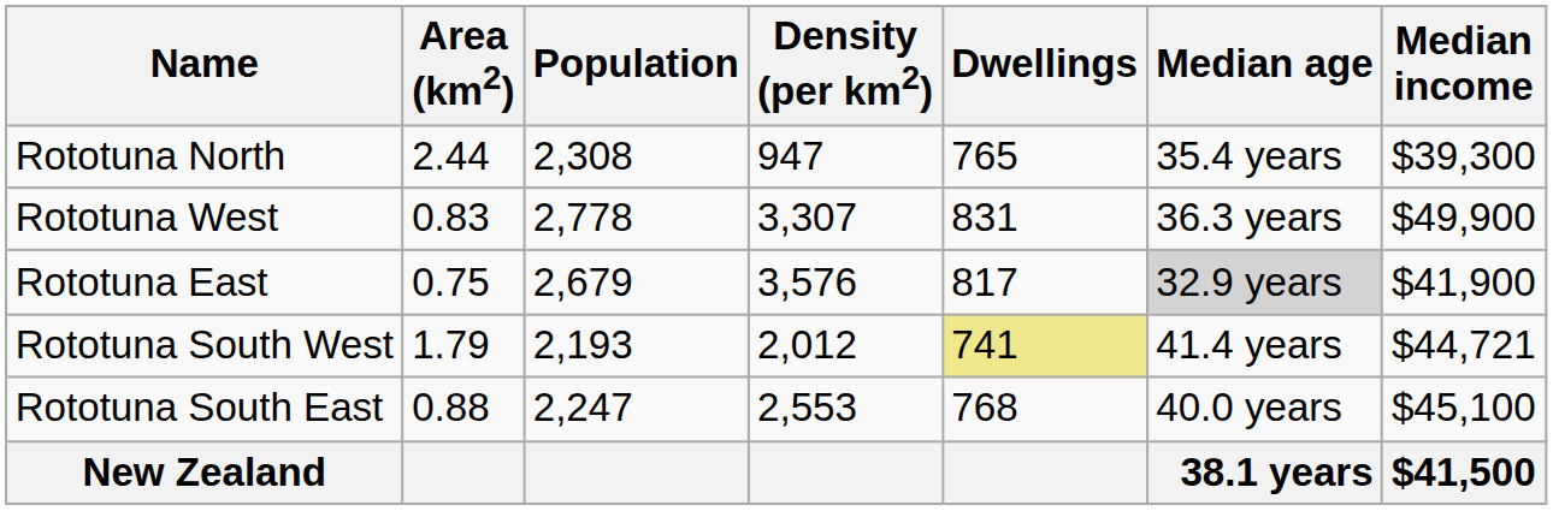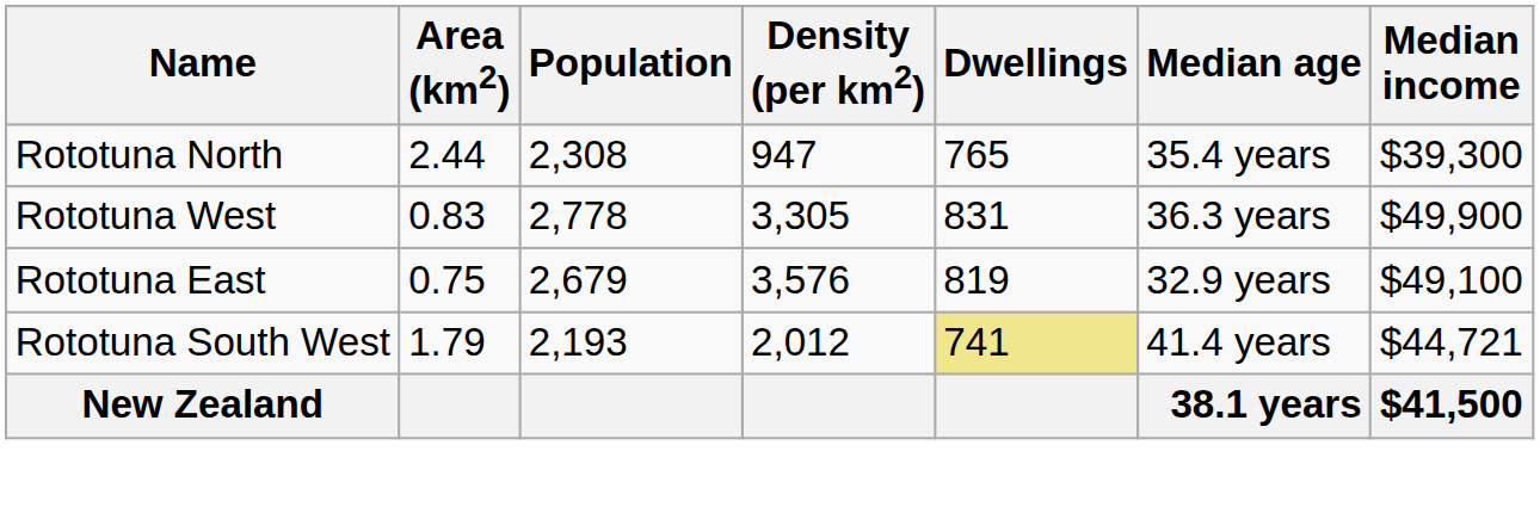Rototuna West | Density (per km2): 3,307 -> 3,305
Rototuna East | Dwellings: 817 -> 819
Rototuna East | Median age: lightgrey background -> no background
Rototuna East | Median income: $41,900 -> $49,100
- row: Rototuna South East | 0.88 | 2,247 | 2,553 | 768 | 40.0 years | $45,100
